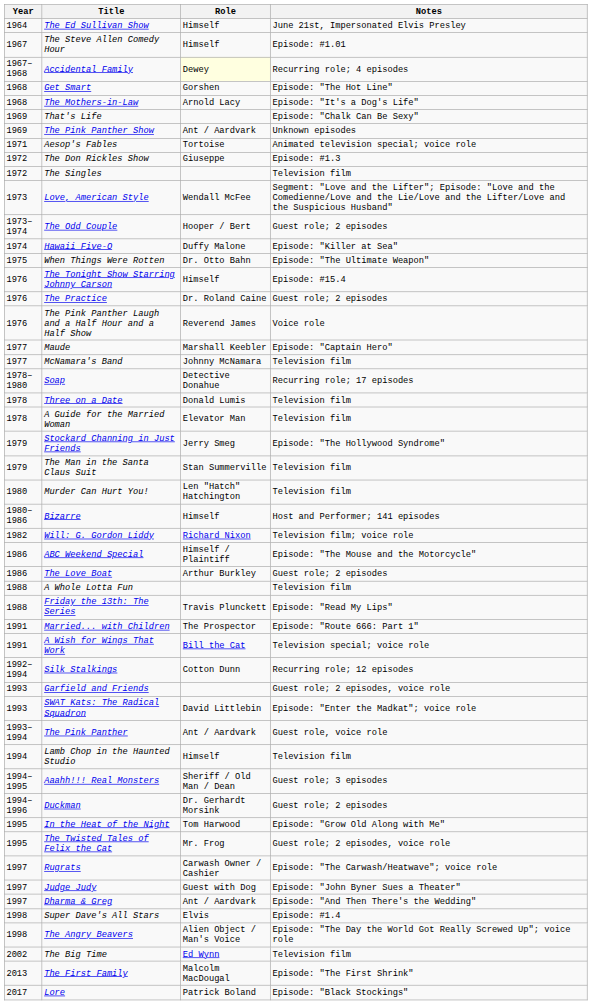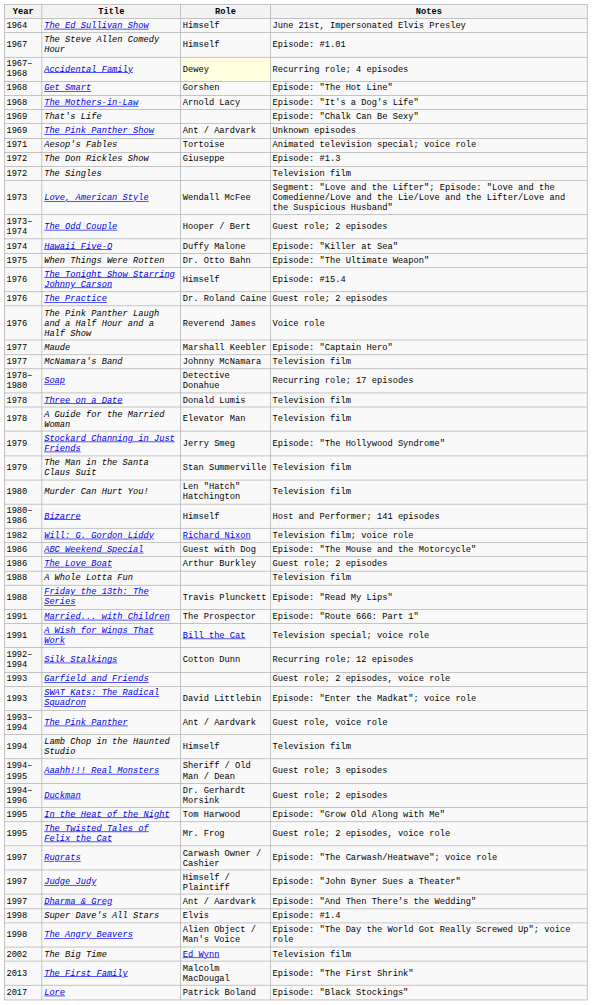ABC Weekend Special | Role: Himself / Plaintiff -> Guest with Dog
Judge Judy | Role: Guest with Dog -> Himself / Plaintiff
